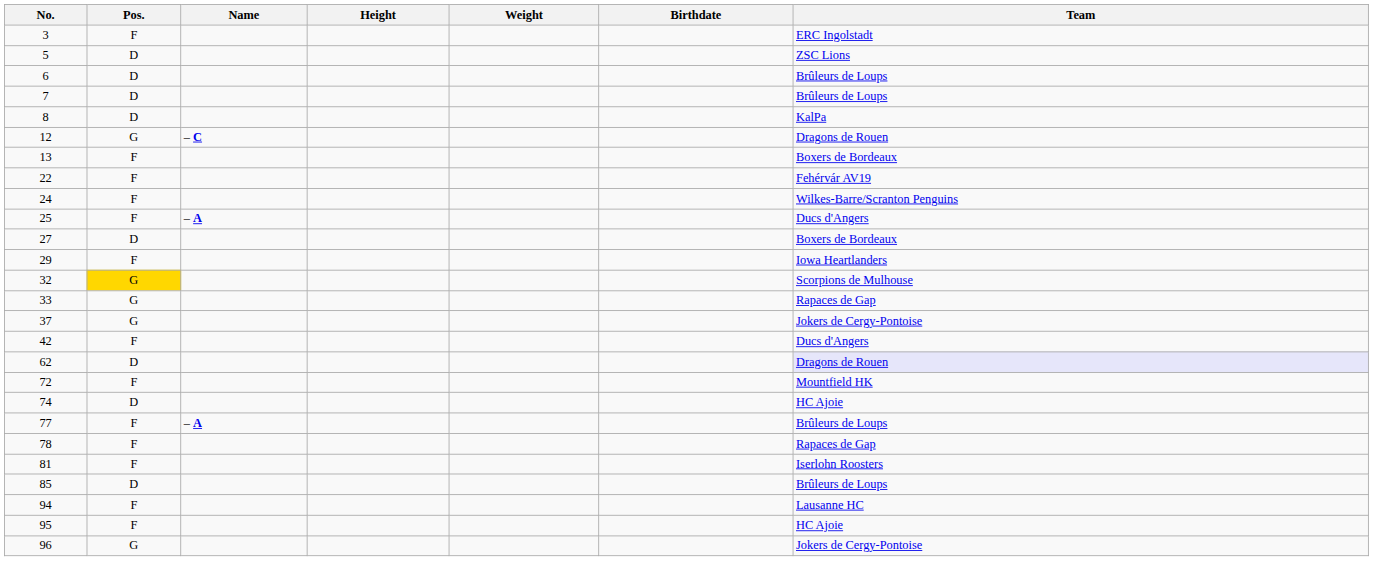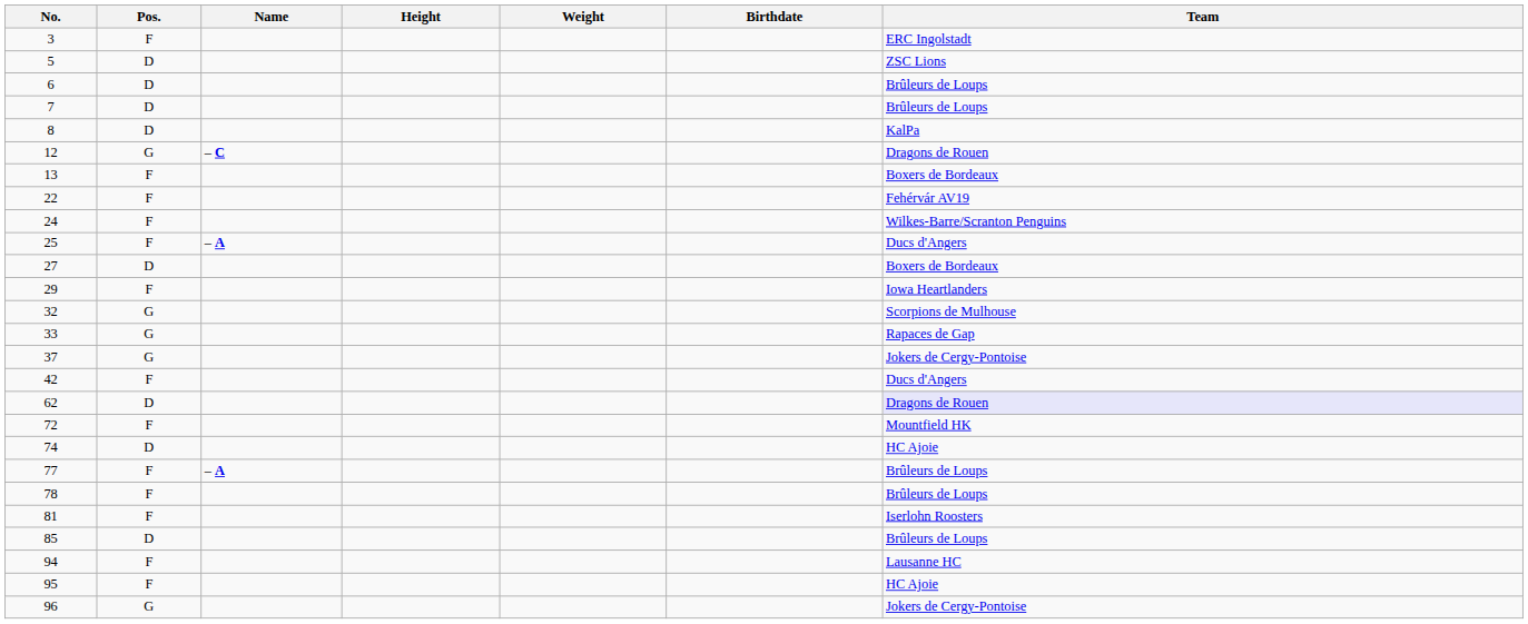32 | Pos.: gold background -> no background
78 | Team: Rapaces de Gap -> Brûleurs de Loups
